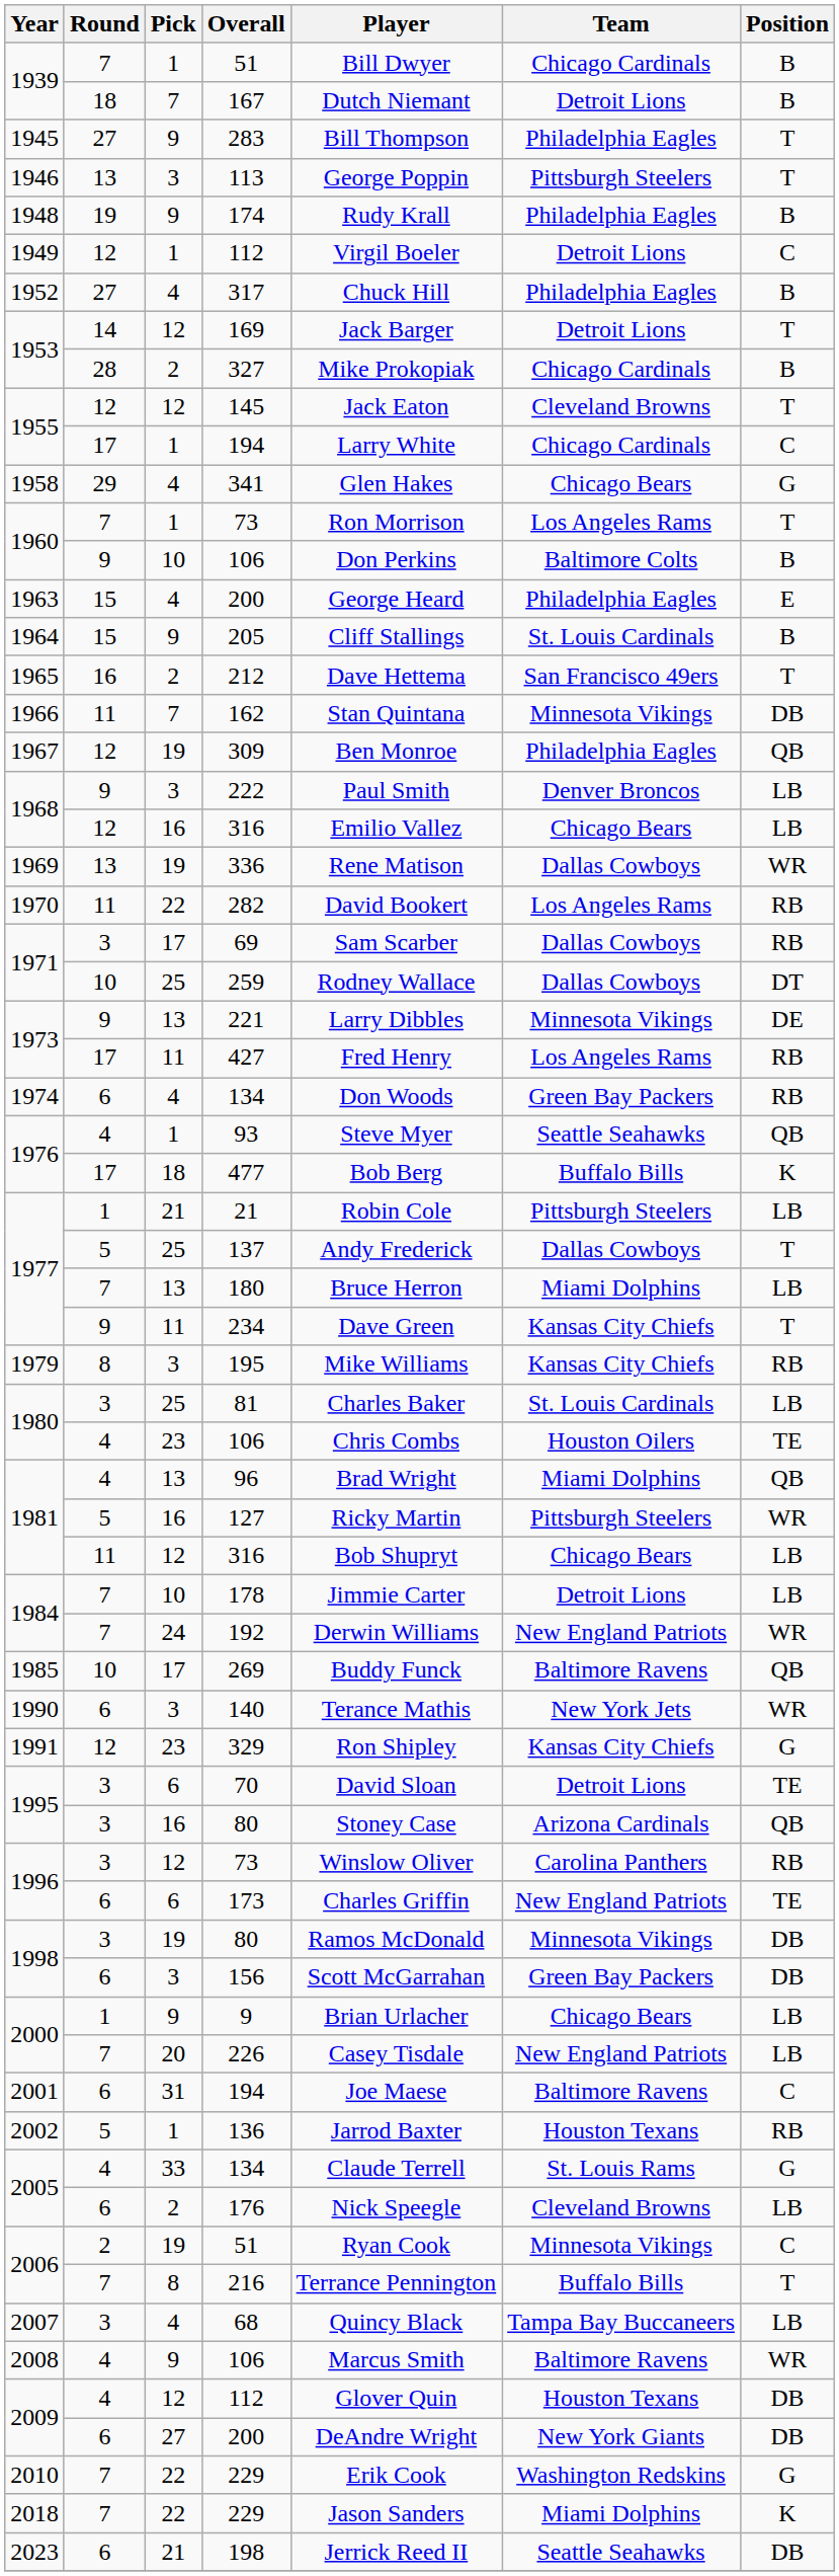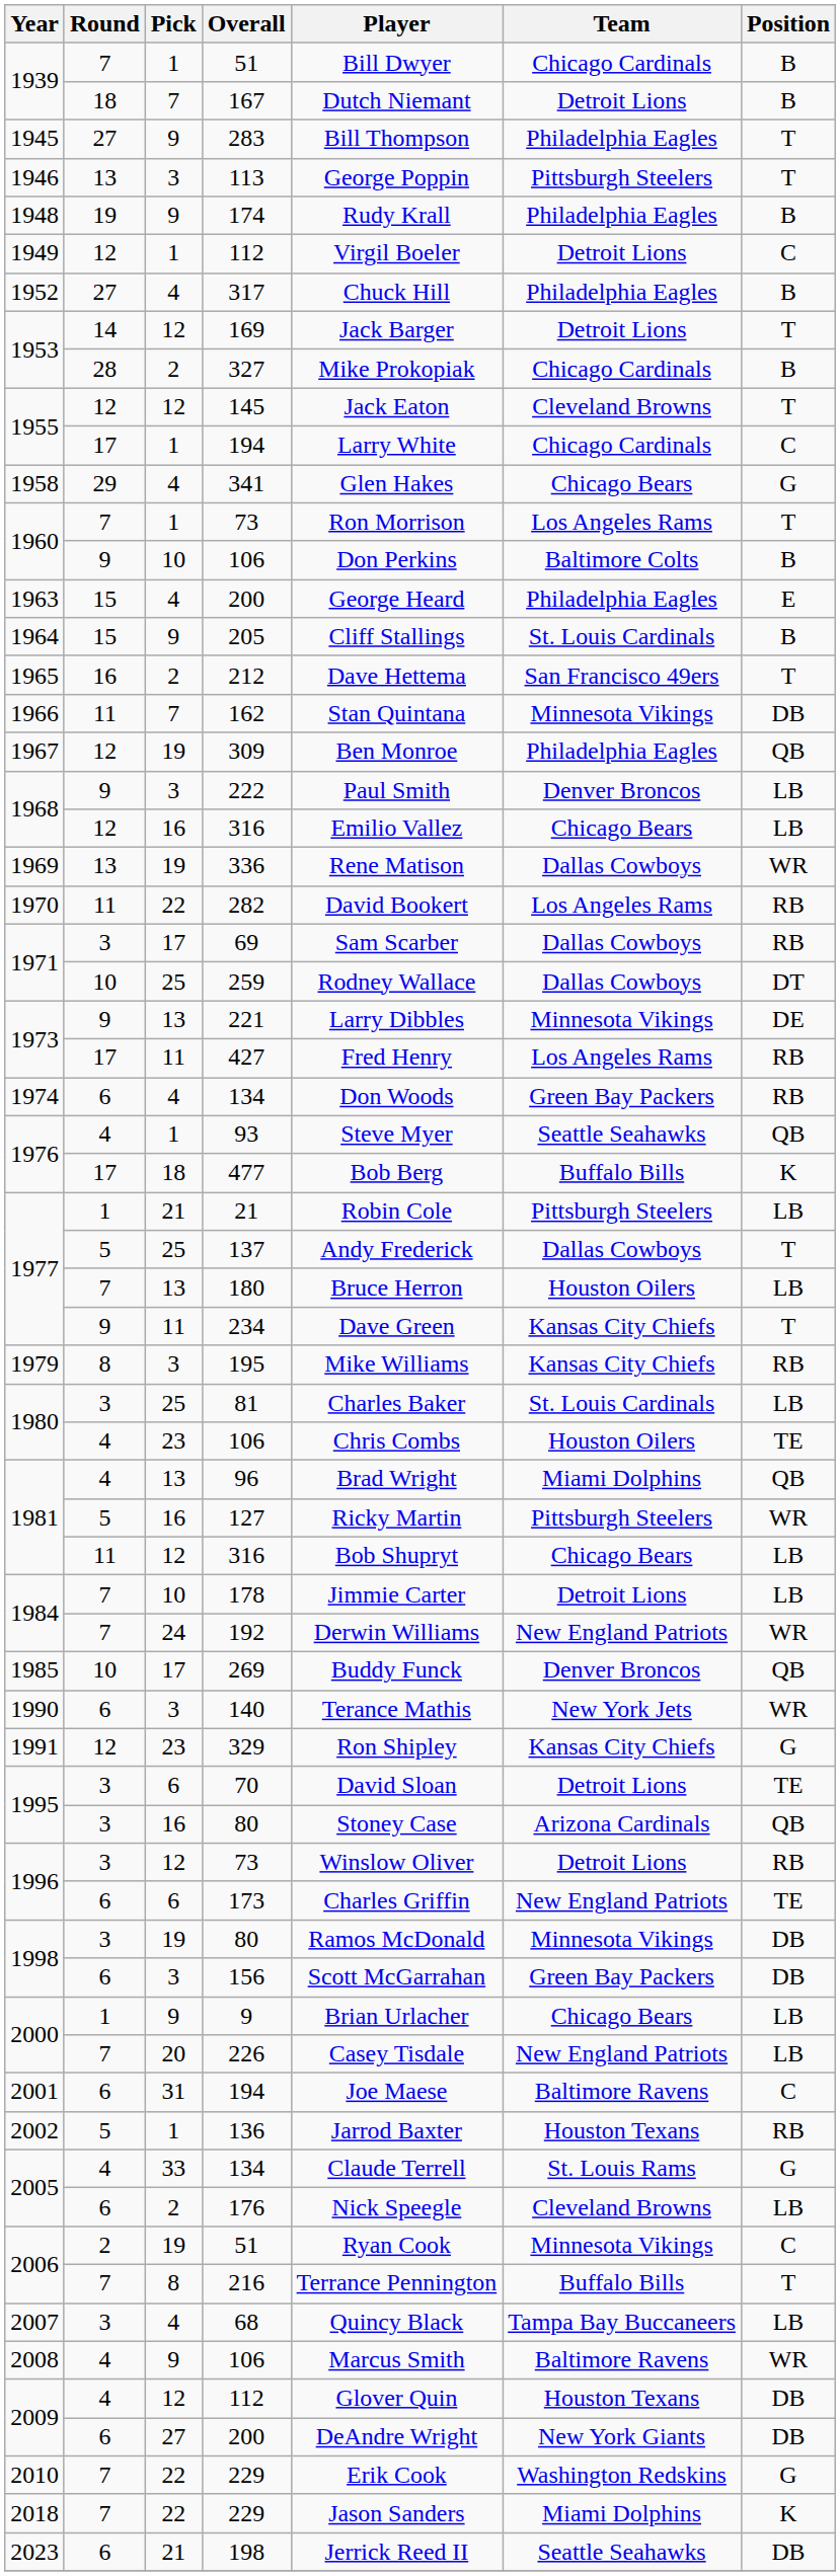180 | Team: Miami Dolphins -> Houston Oilers
269 | Team: Baltimore Ravens -> Denver Broncos
1996 / 73 | Team: Carolina Panthers -> Detroit Lions
